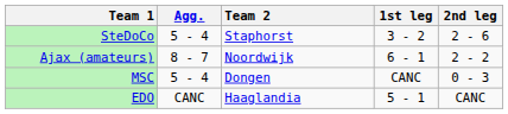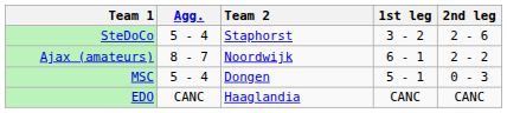MSC | 1st leg: CANC -> 5 - 1
EDO | 1st leg: 5 - 1 -> CANC
